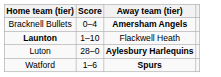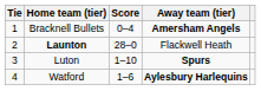+ column: Tie | 1 | 2 | 3 | 4
Launton | Score: 1–10 -> 28–0
Luton | Score: 28–0 -> 1–10
Luton | Away team (tier): Aylesbury Harlequins -> Spurs
Watford | Away team (tier): Spurs -> Aylesbury Harlequins
